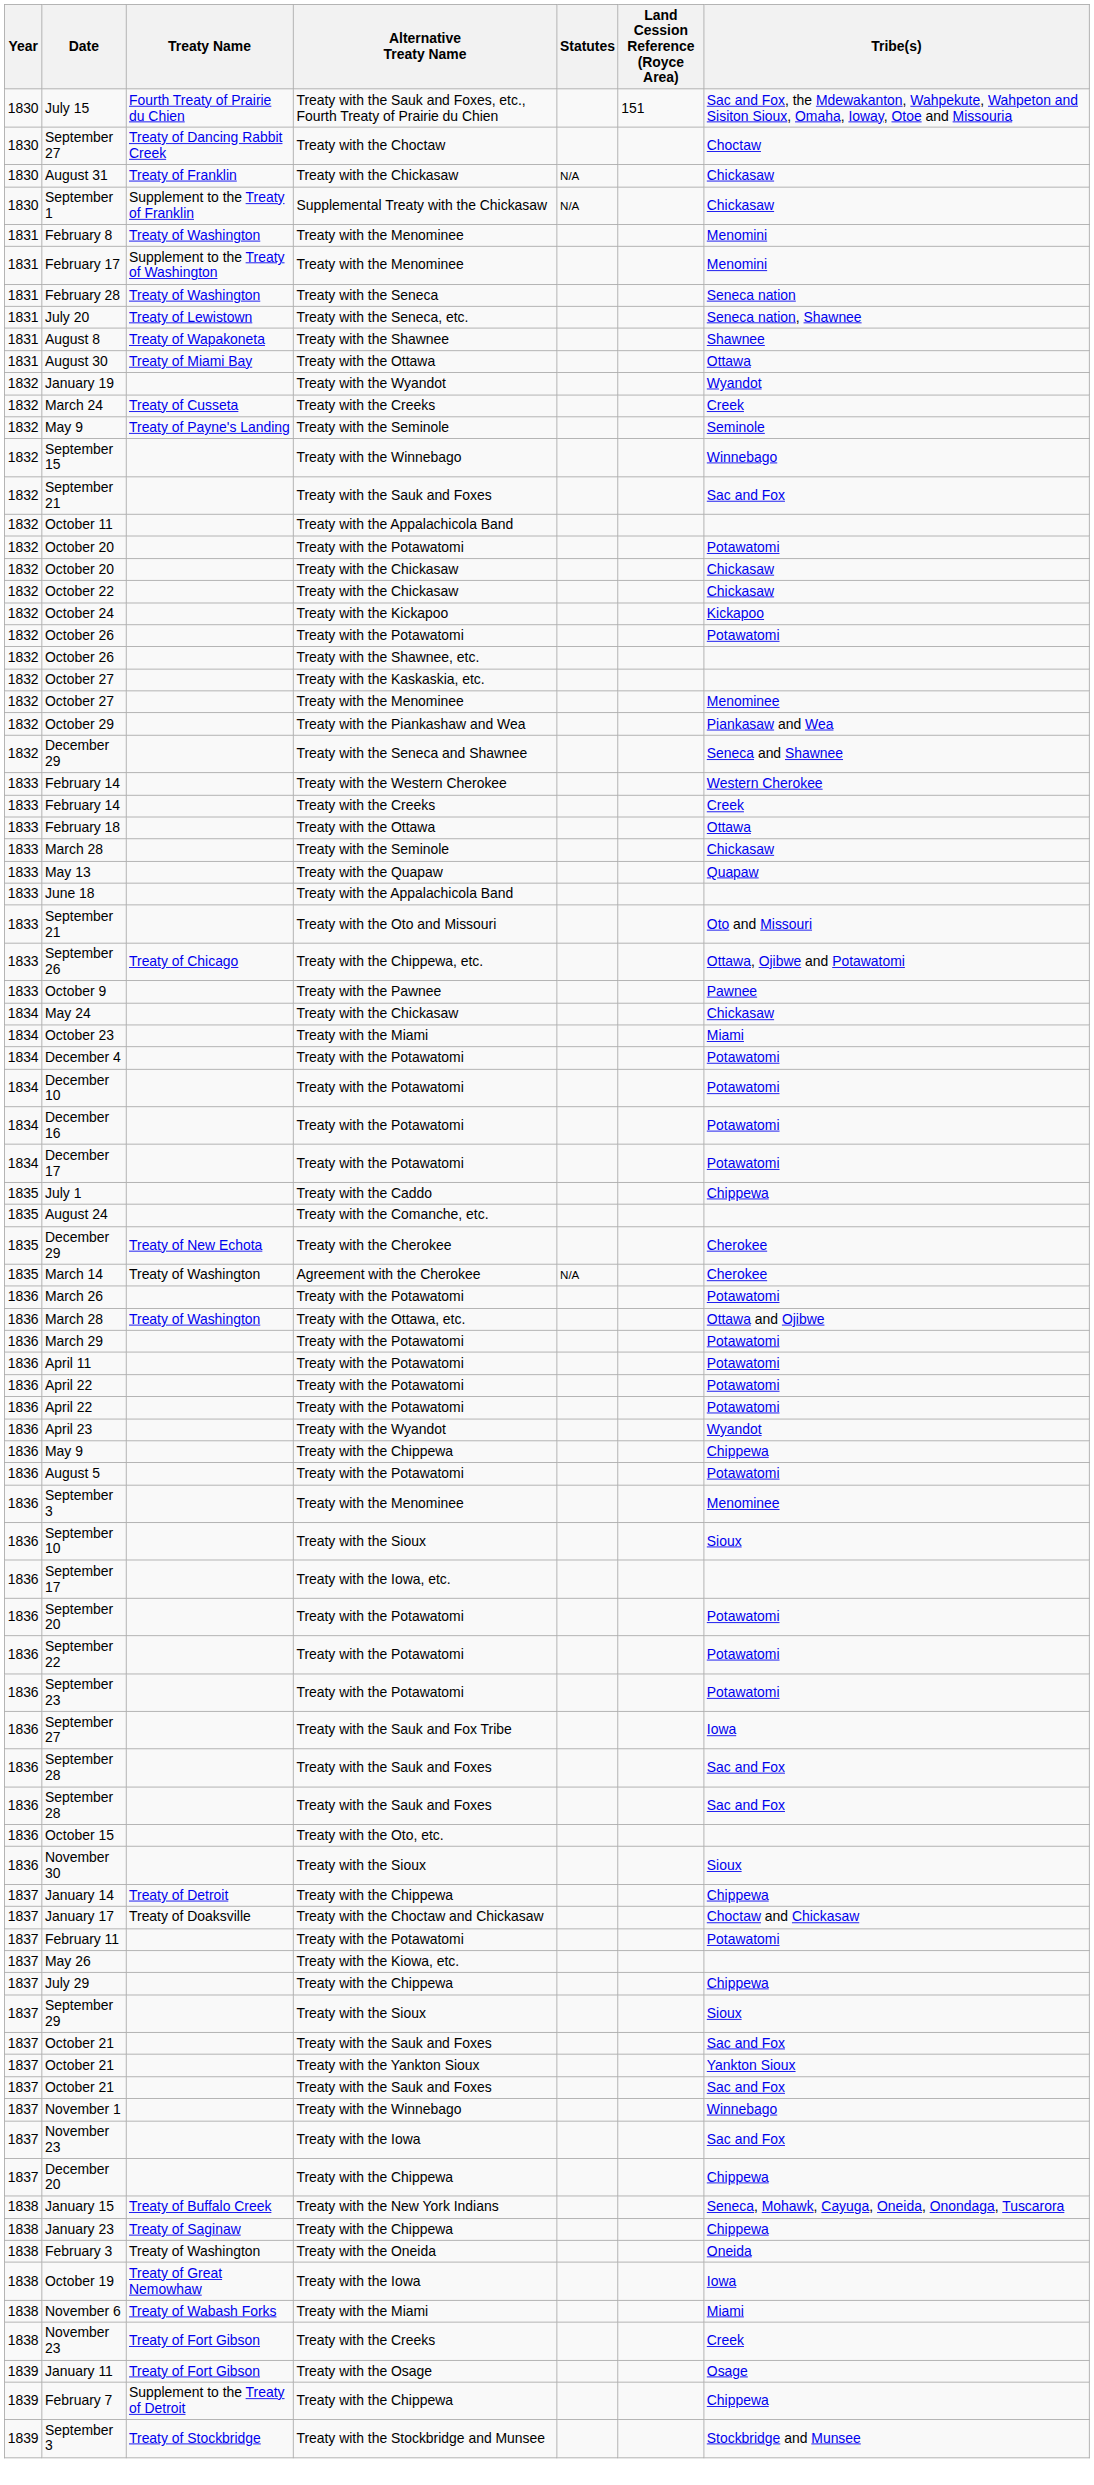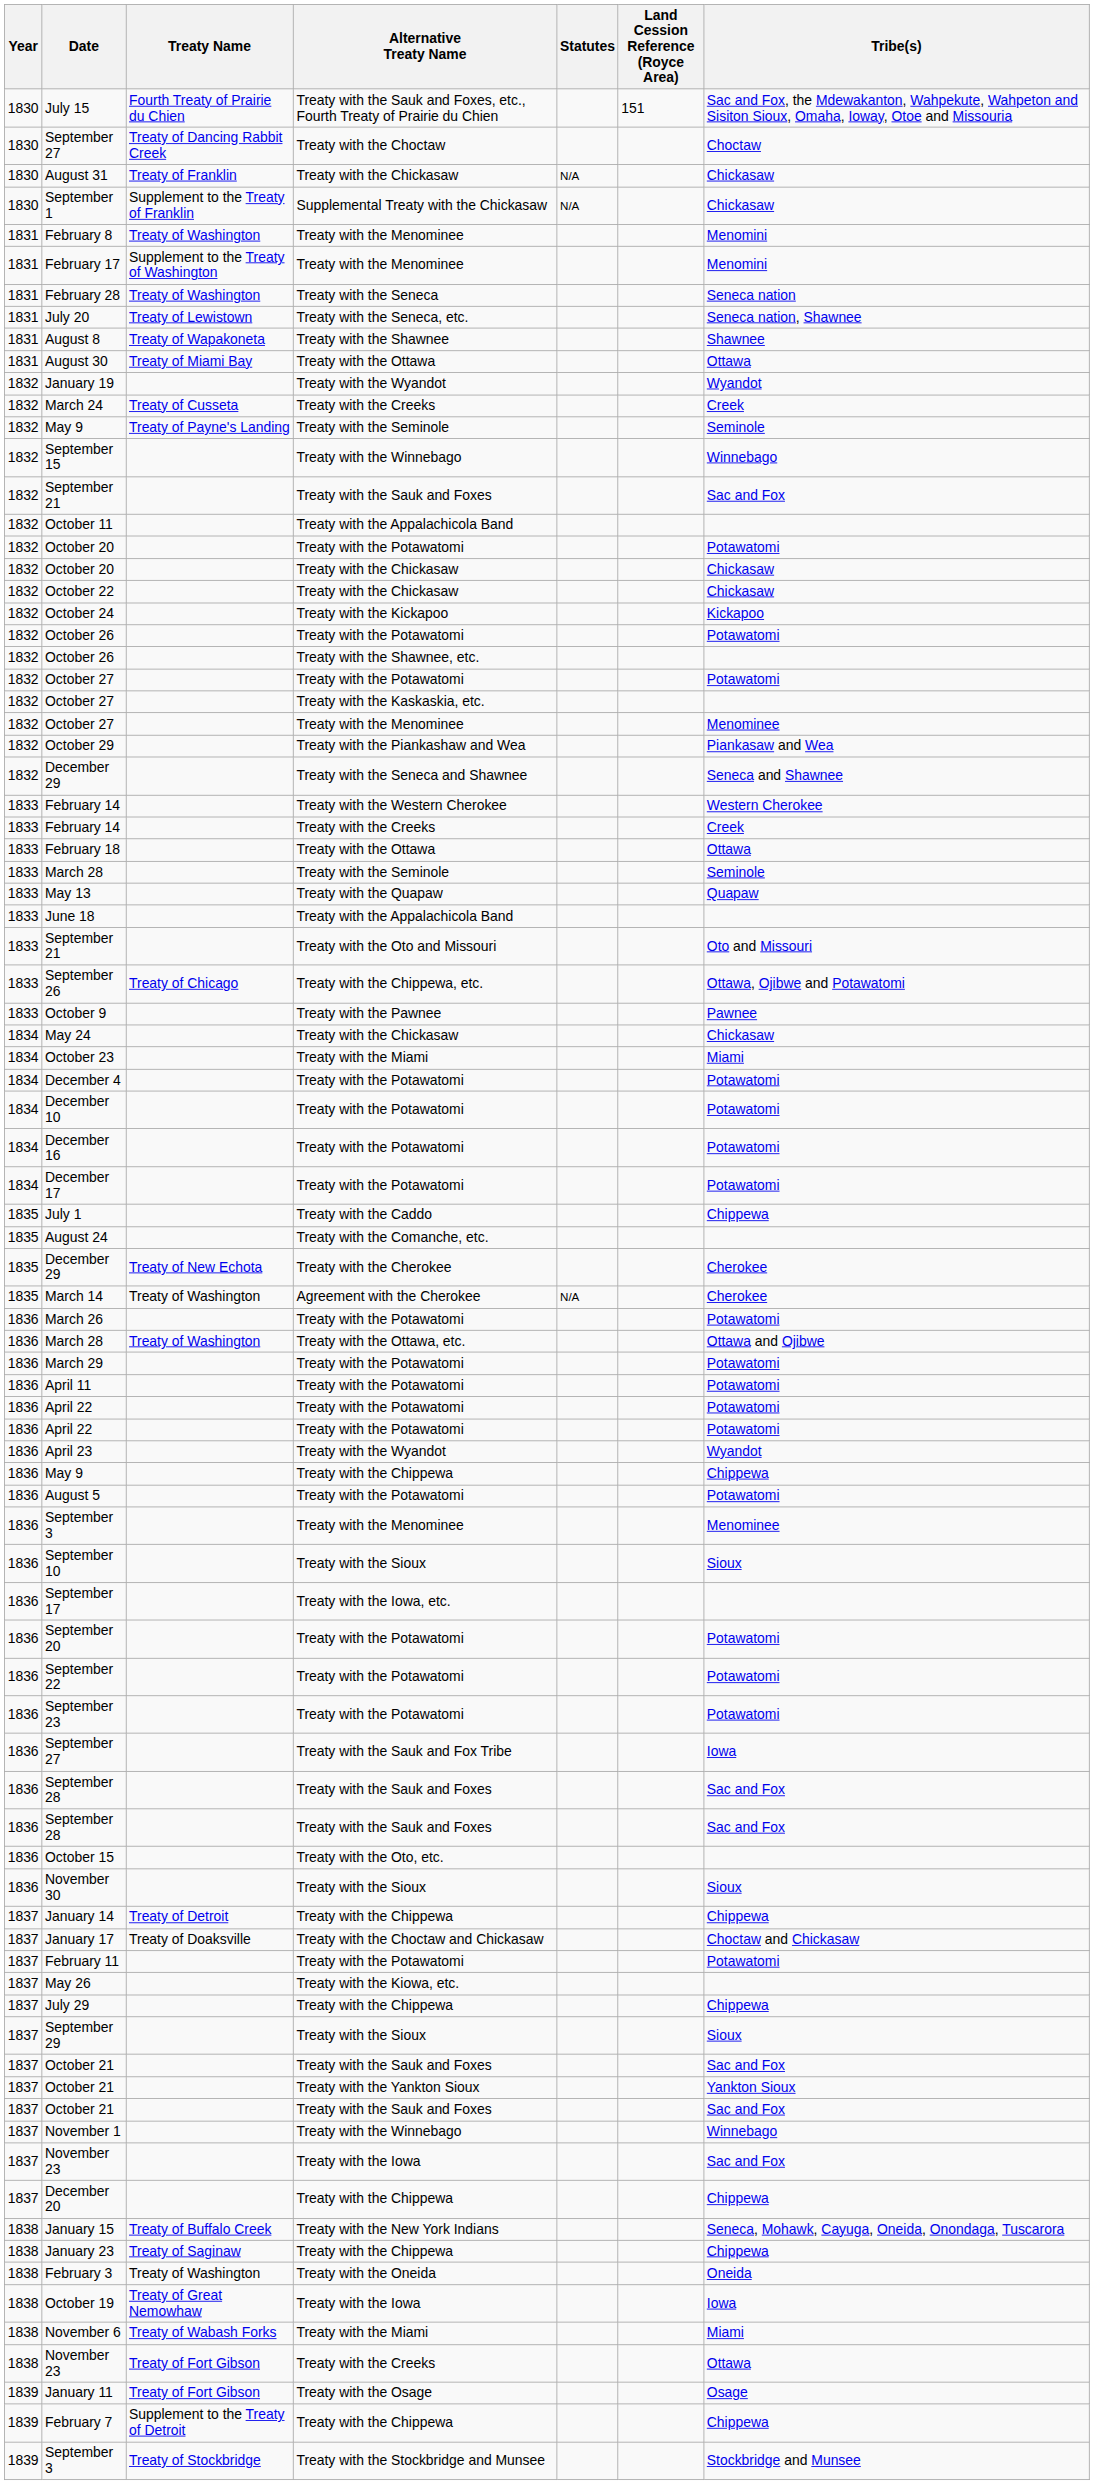+ row: 1832 | October 27 | Treaty with the Potawatomi | Potawatomi
March 28 / Treaty with the Seminole | Tribe(s): Chickasaw -> Seminole
November 23 / Treaty with the Creeks | Tribe(s): Creek -> Ottawa
